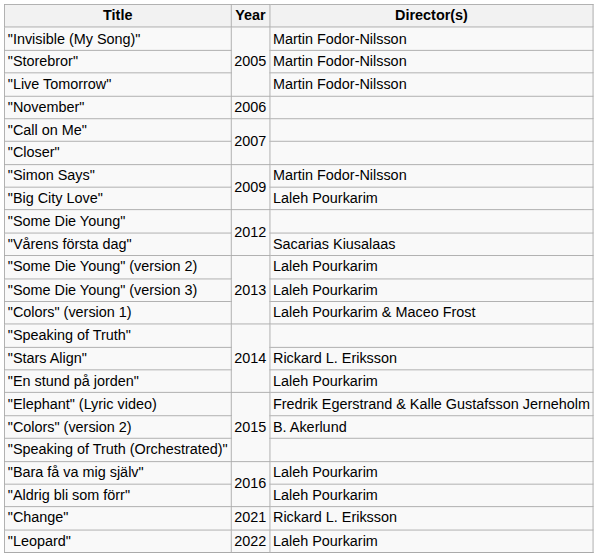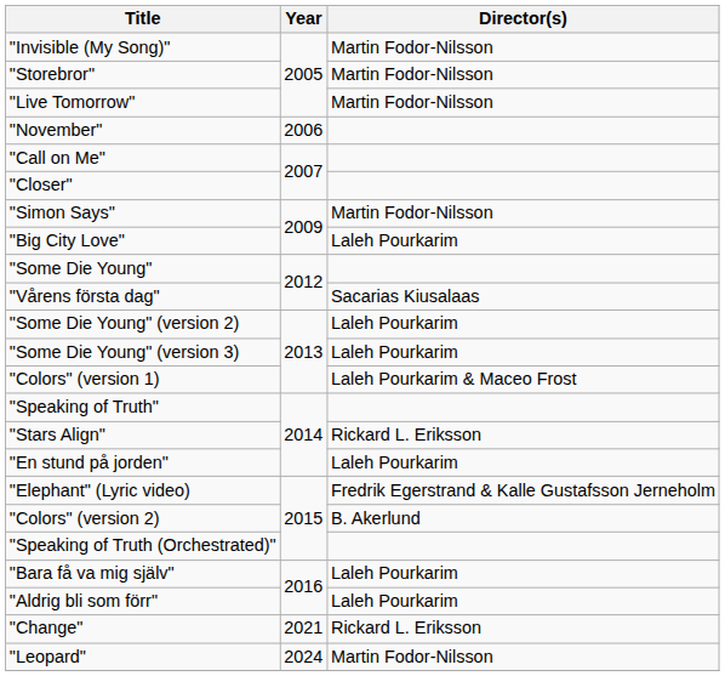"Leopard" | Year: 2022 -> 2024
"Leopard" | Director(s): Laleh Pourkarim -> Martin Fodor-Nilsson
